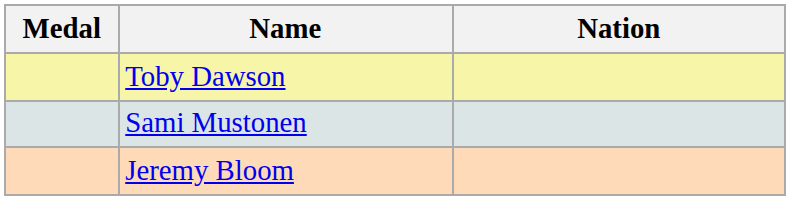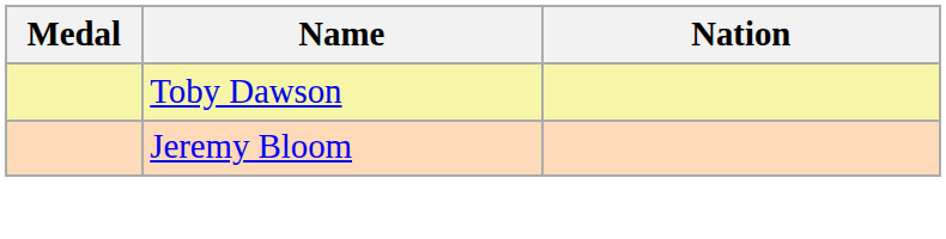- row: Sami Mustonen
